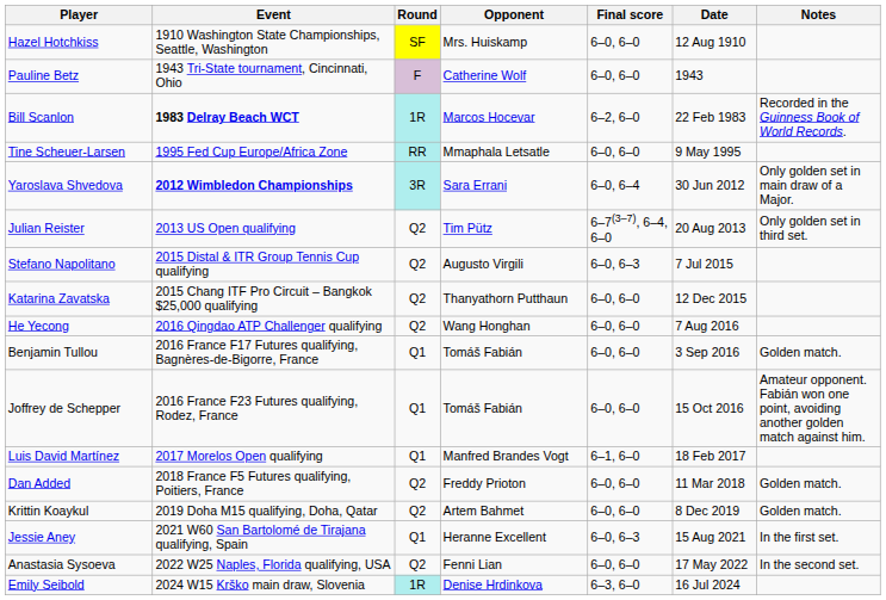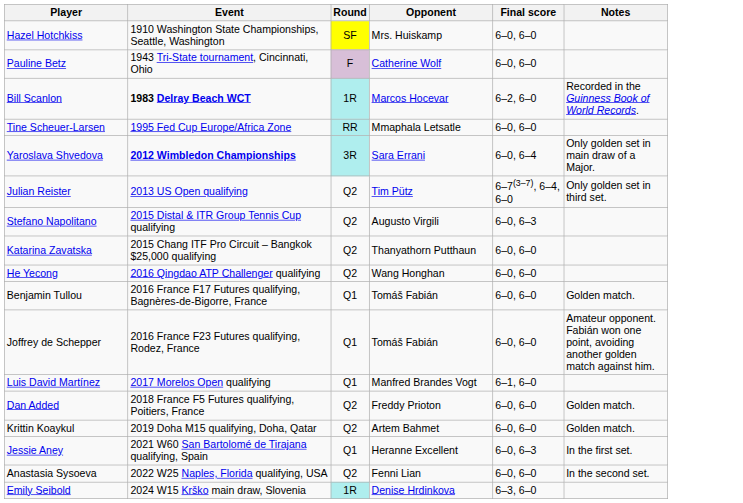- column: Date | 12 Aug 1910 | 1943 | 22 Feb 1983 | 9 May 1995 | 30 Jun 2012 | 20 Aug 2013 | 7 Jul 2015 | 12 Dec 2015 | 7 Aug 2016 | 3 Sep 2016 | 15 Oct 2016 | 18 Feb 2017 | 11 Mar 2018 | 8 Dec 2019 | 15 Aug 2021 | 17 May 2022 | 16 Jul 2024
